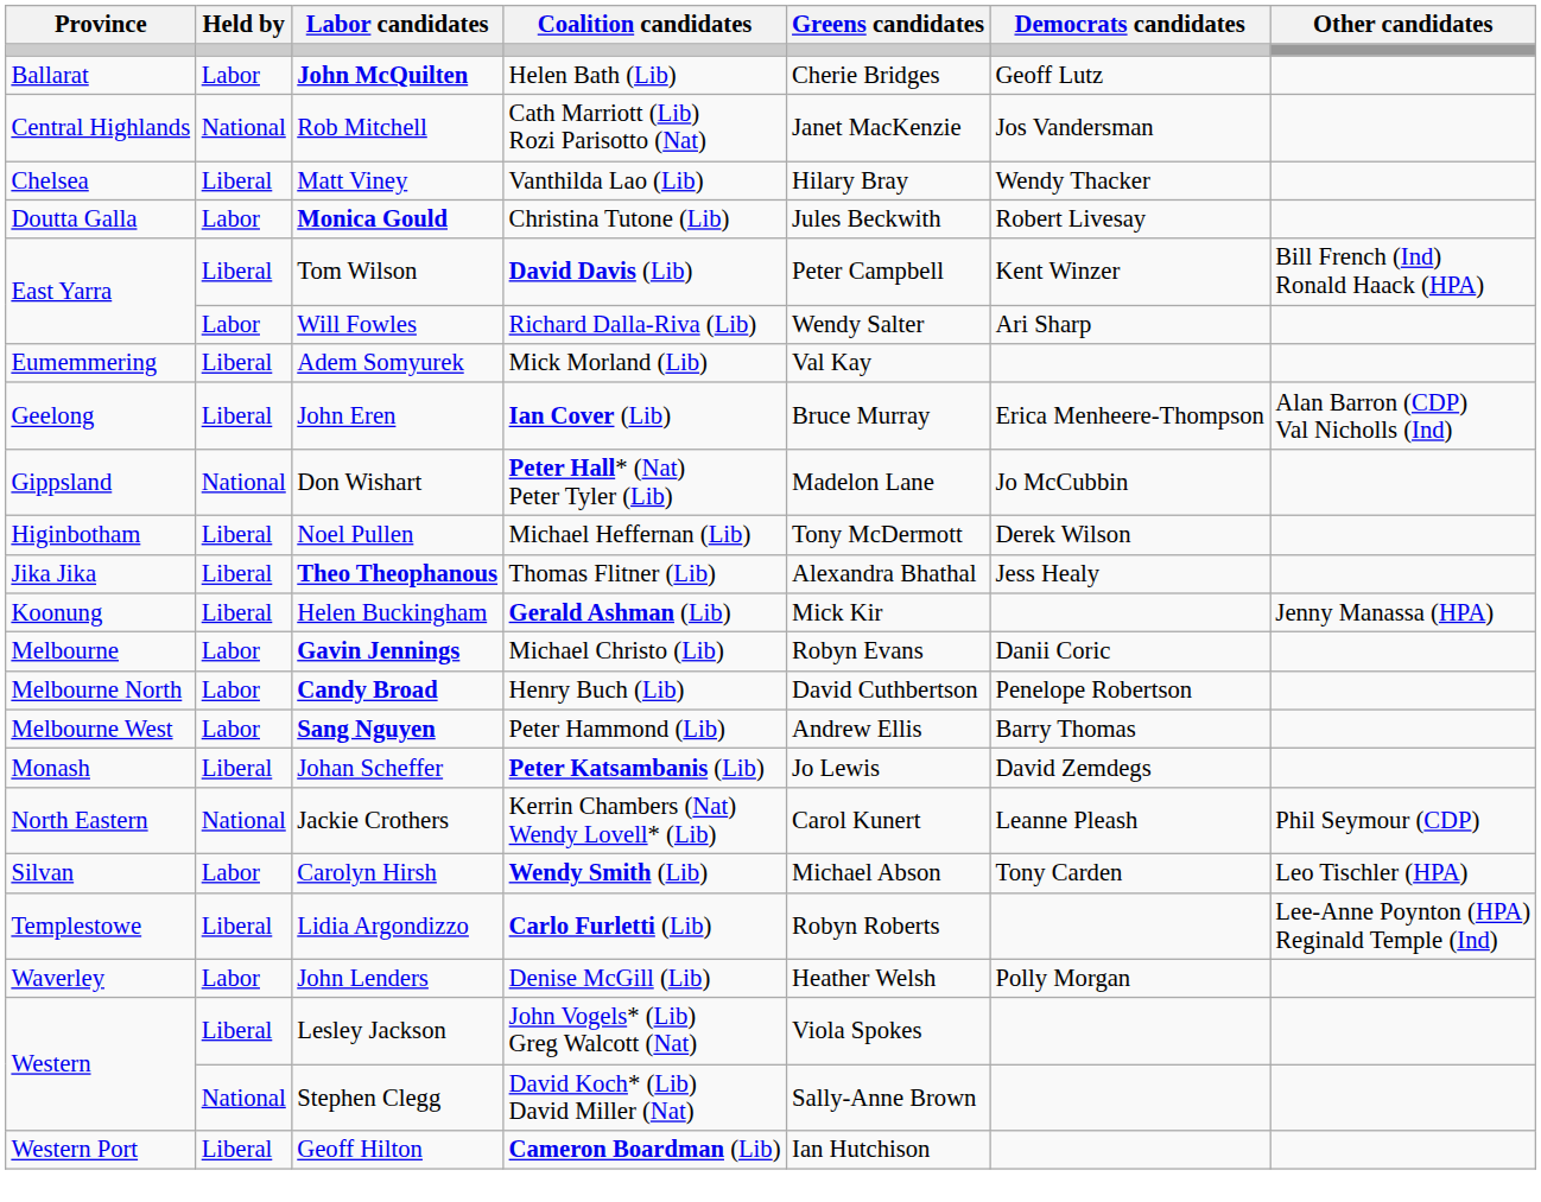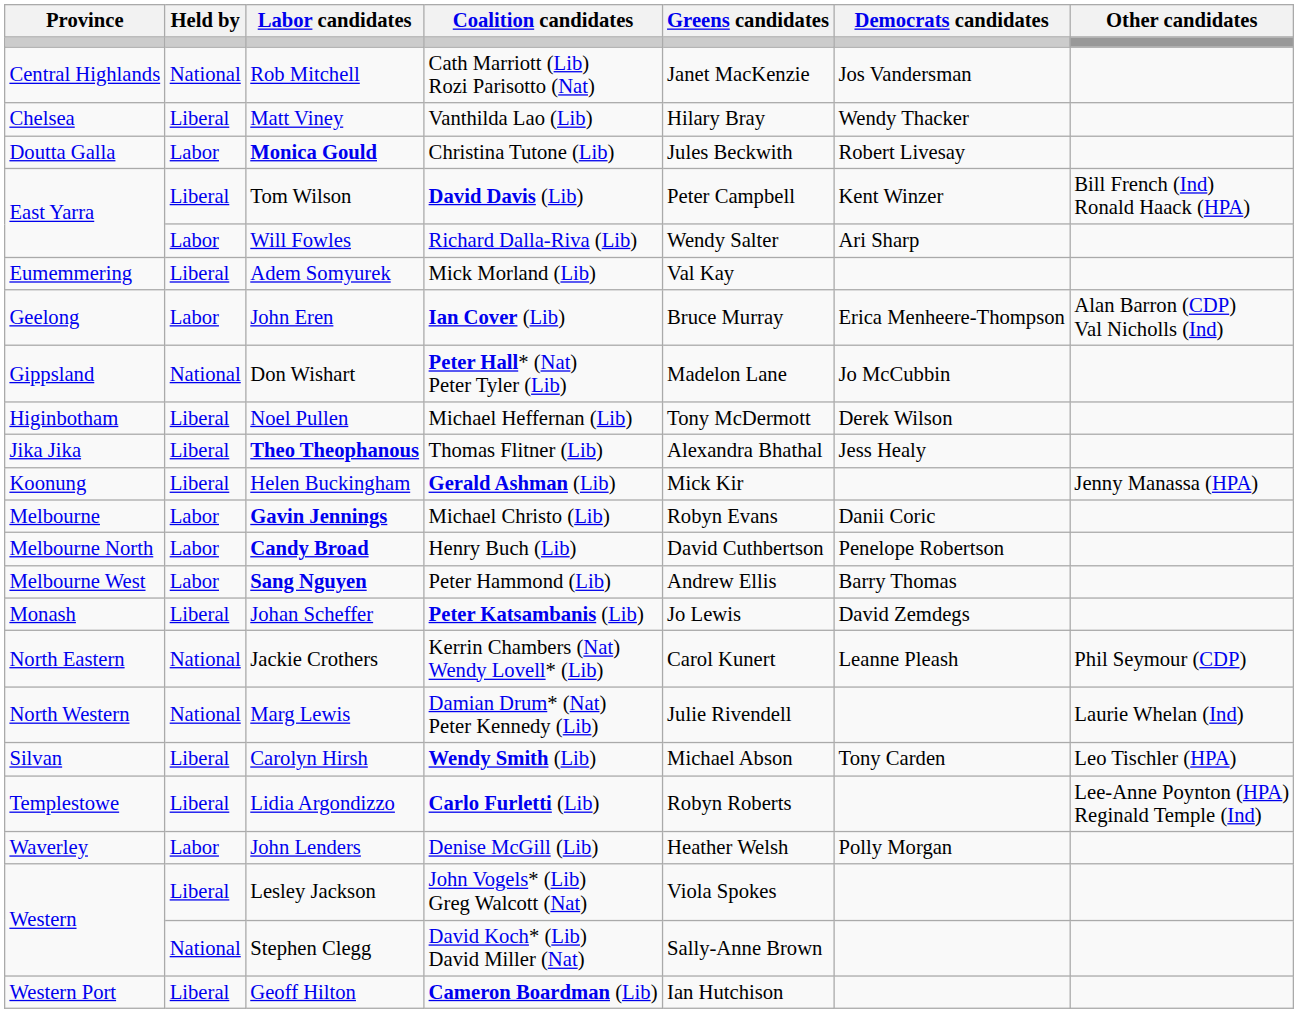- row: Ballarat | Labor | John McQuilten | Helen Bath (Lib) | Cherie Bridges | Geoff Lutz
John Eren | Held by: Liberal -> Labor
+ row: North Western | National | Marg Lewis | Damian Drum* (Nat) Peter Kennedy (Lib) | Julie Rivendell | Laurie Whelan (Ind)
Carolyn Hirsh | Held by: Labor -> Liberal
